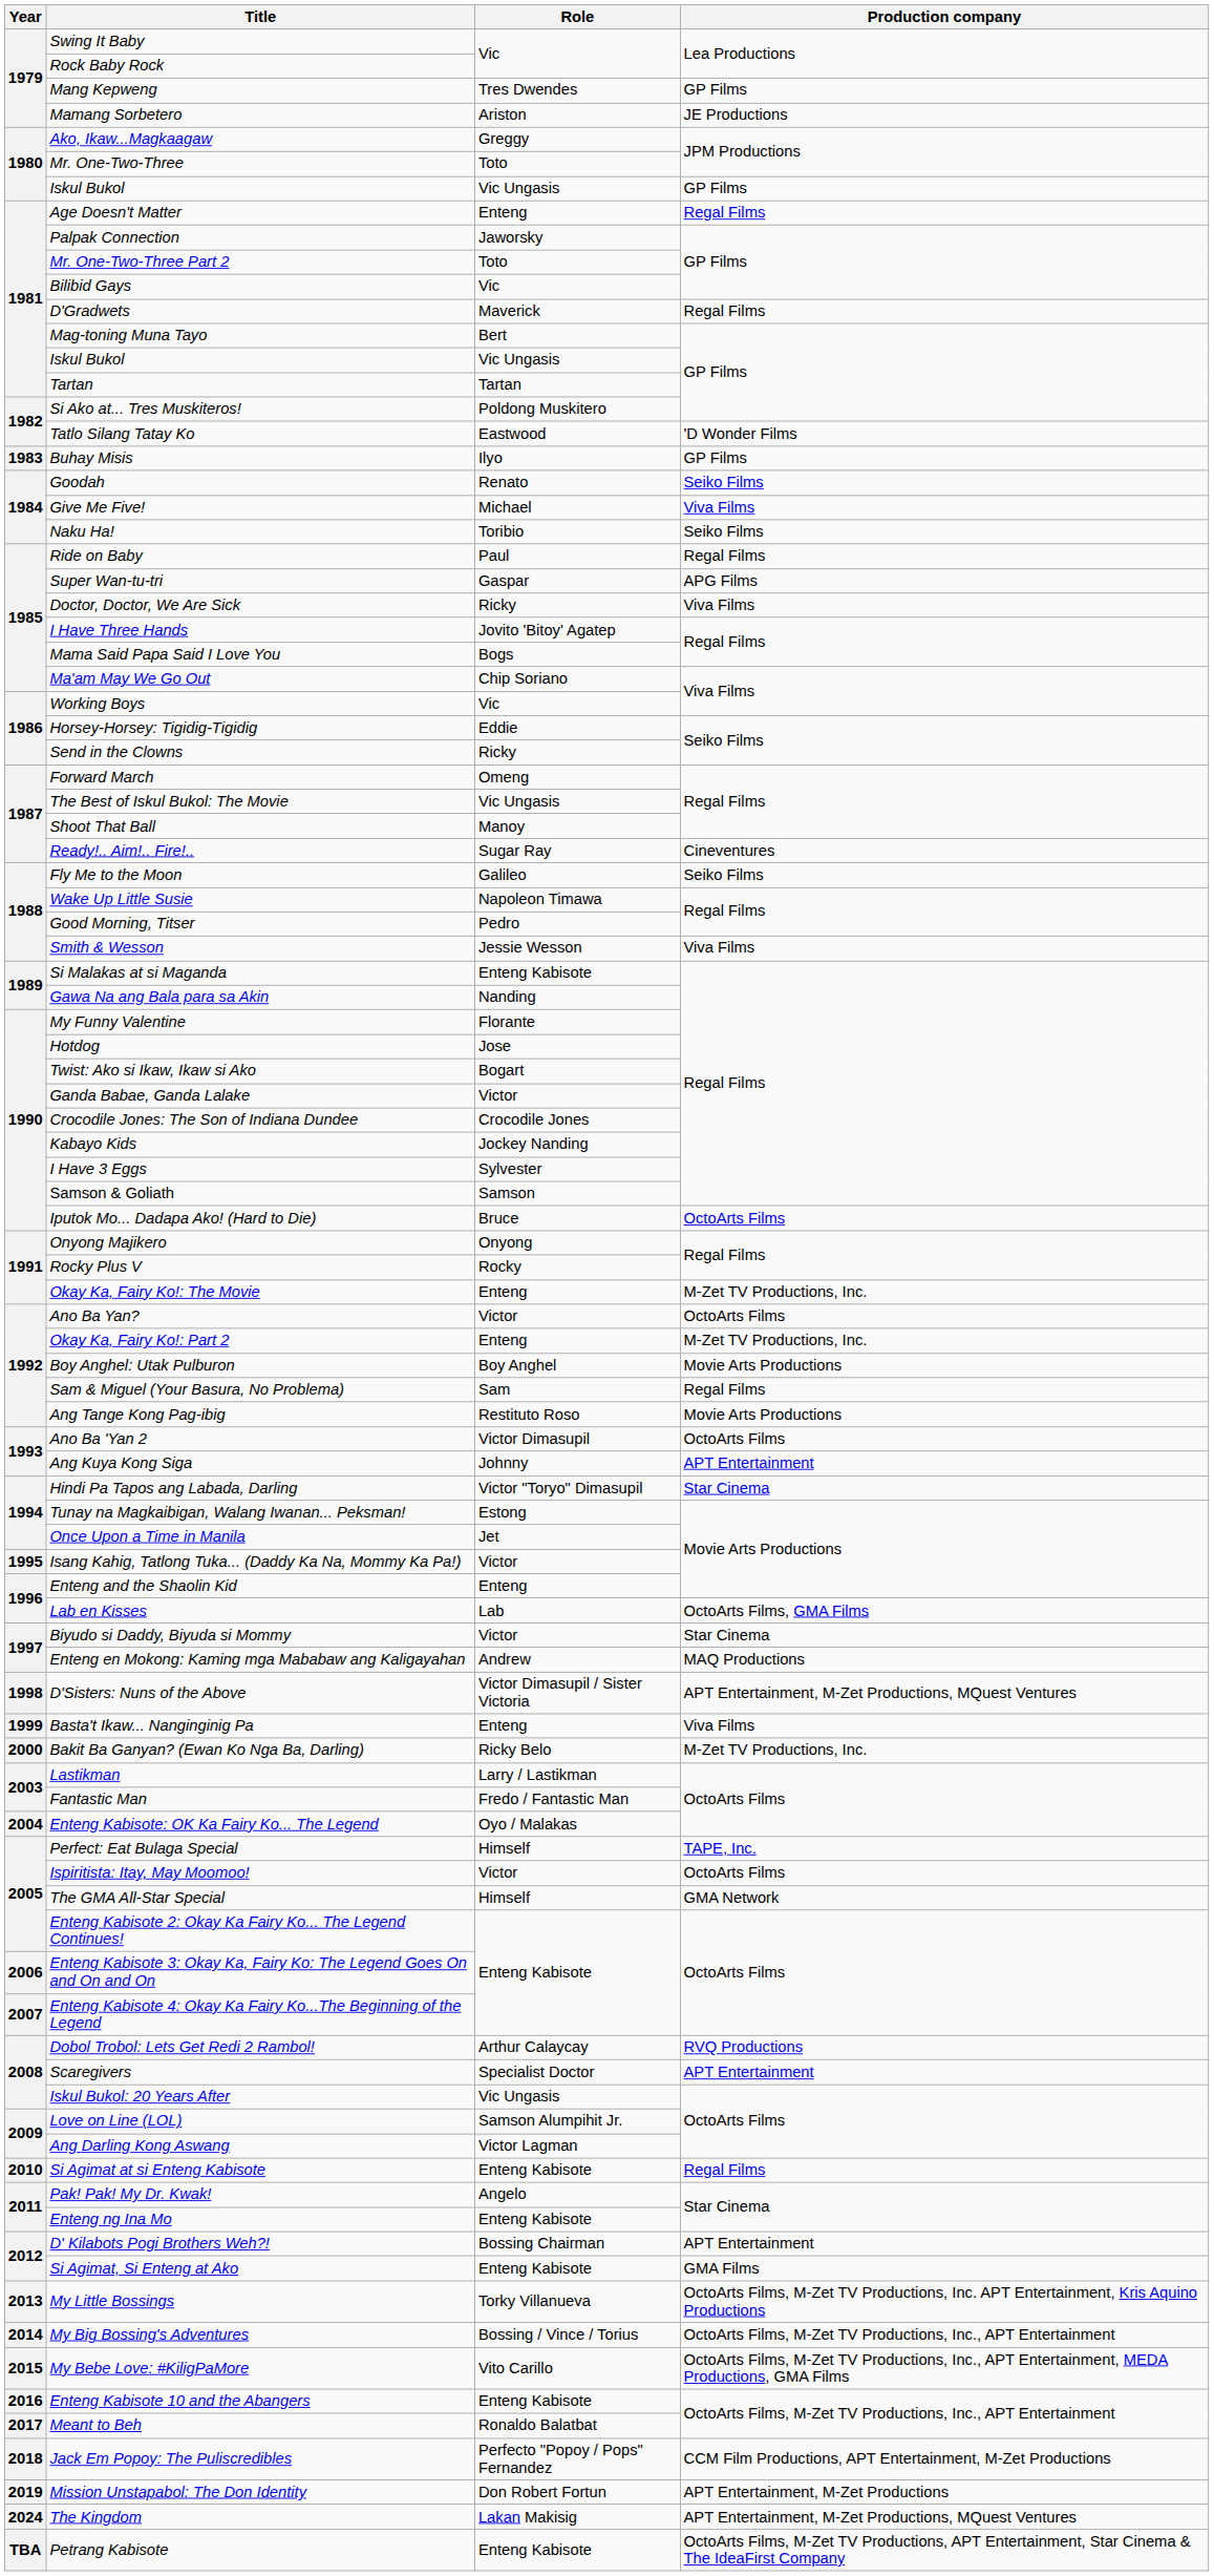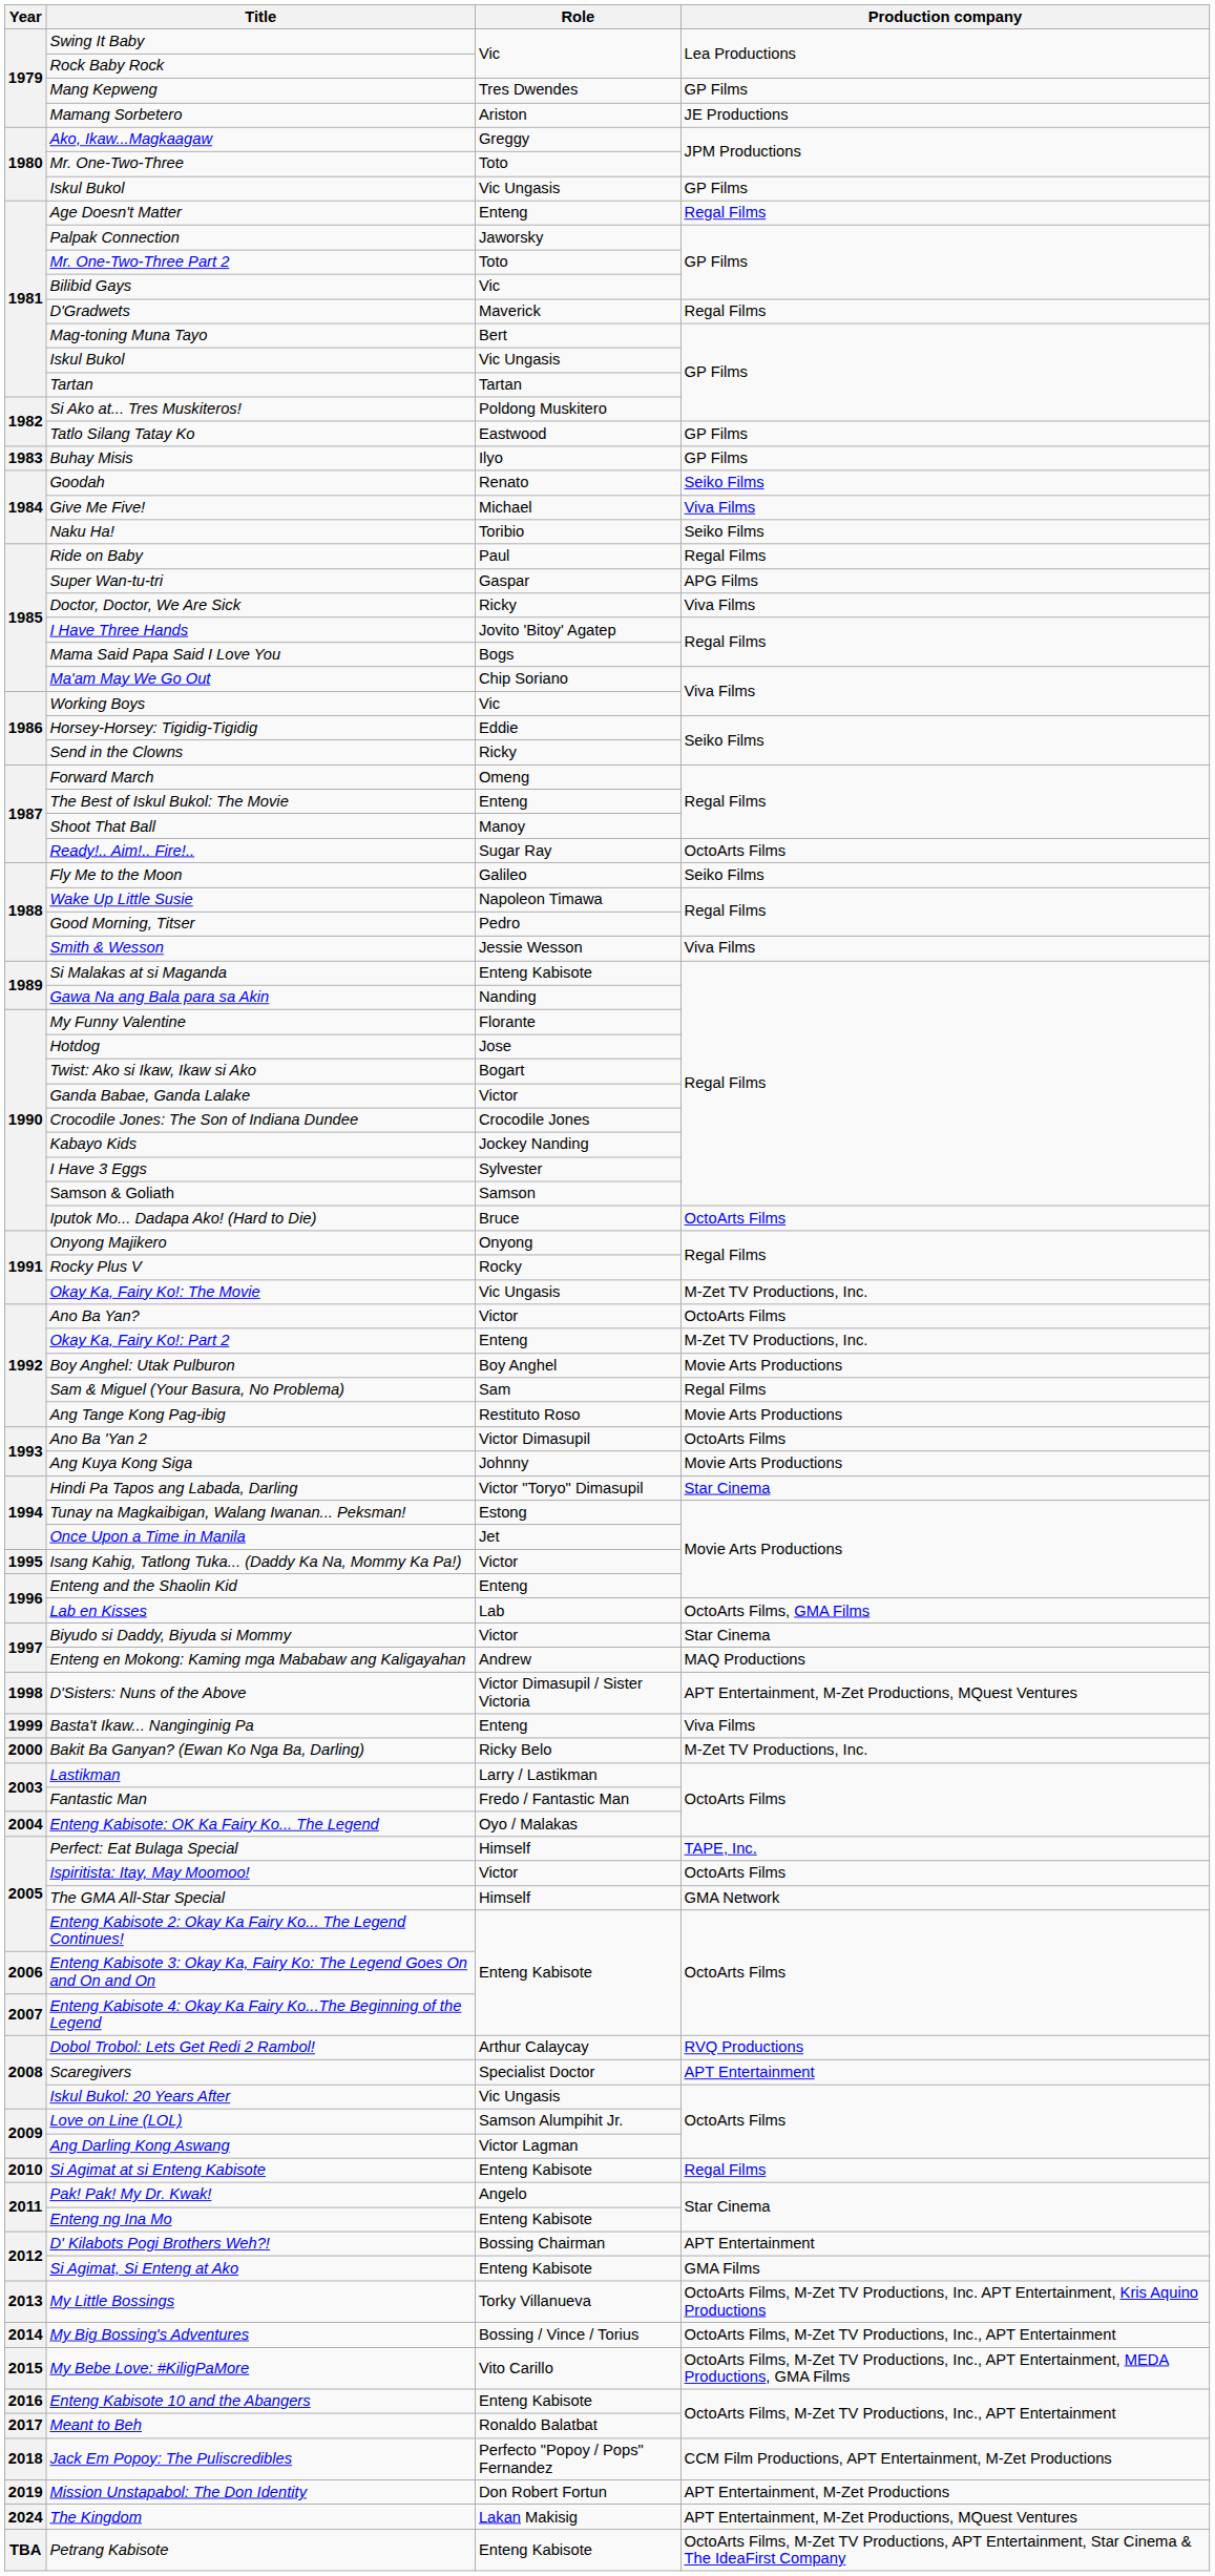Tatlo Silang Tatay Ko | Production company: 'D Wonder Films -> GP Films
The Best of Iskul Bukol: The Movie | Role: Vic Ungasis -> Enteng
Ready!.. Aim!.. Fire!.. | Production company: Cineventures -> OctoArts Films
Okay Ka, Fairy Ko!: The Movie | Role: Enteng -> Vic Ungasis
Ang Kuya Kong Siga | Production company: APT Entertainment -> Movie Arts Productions
